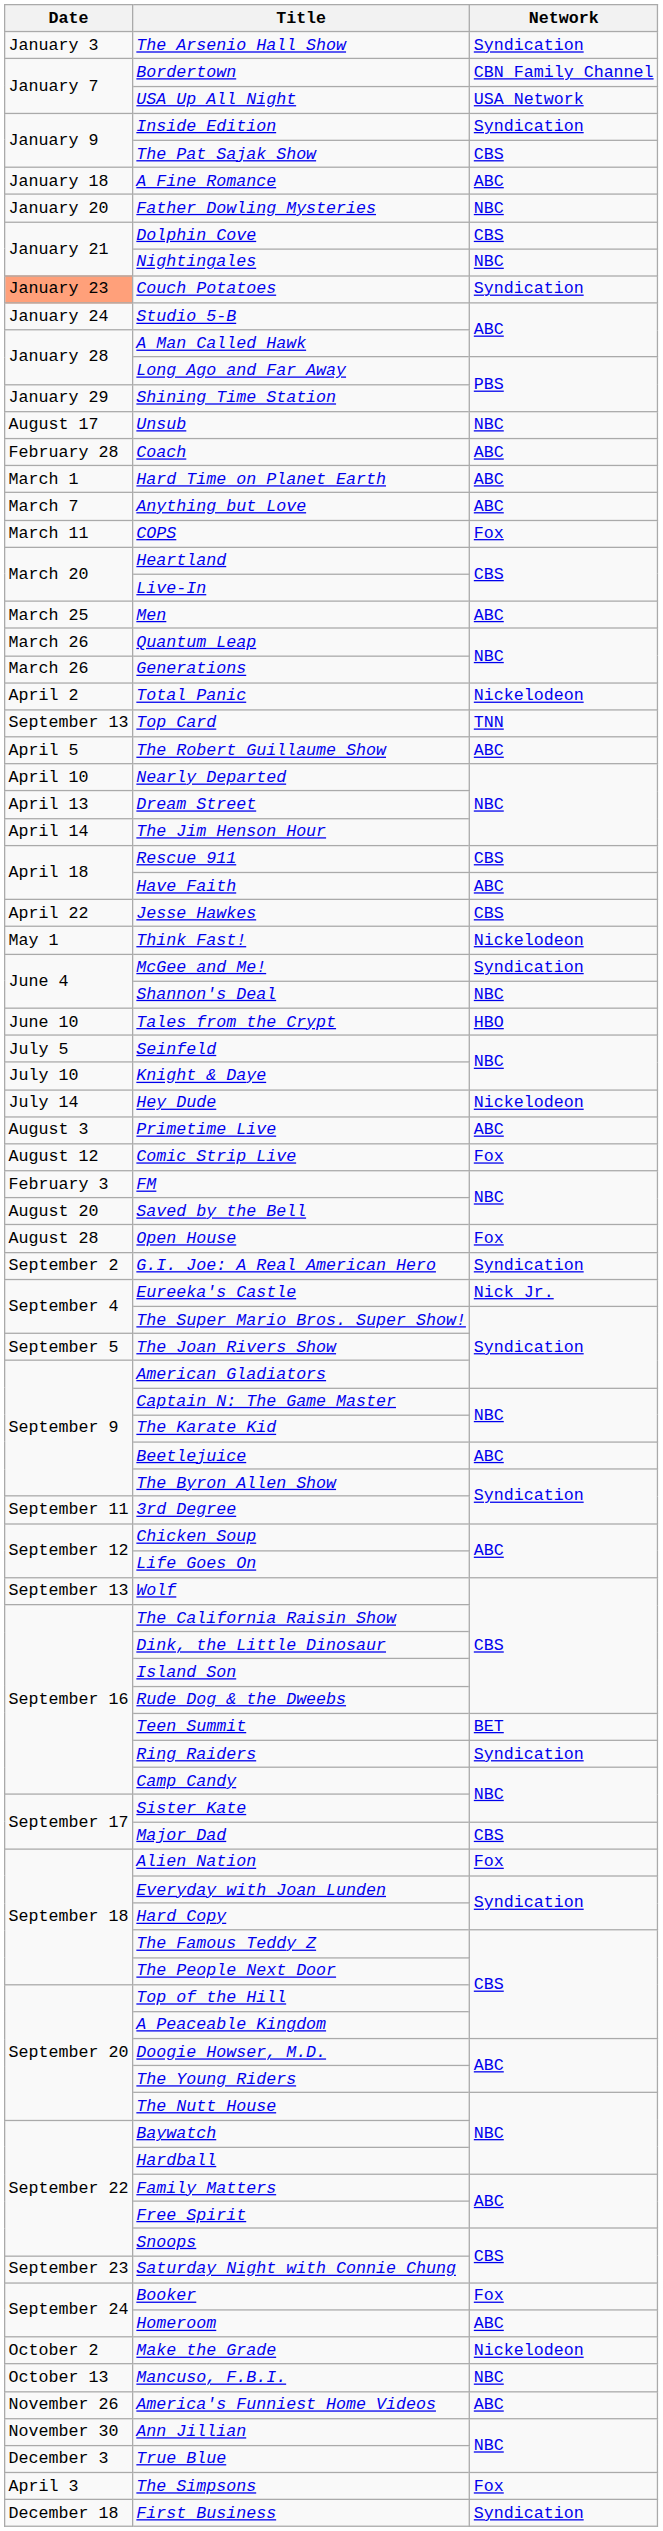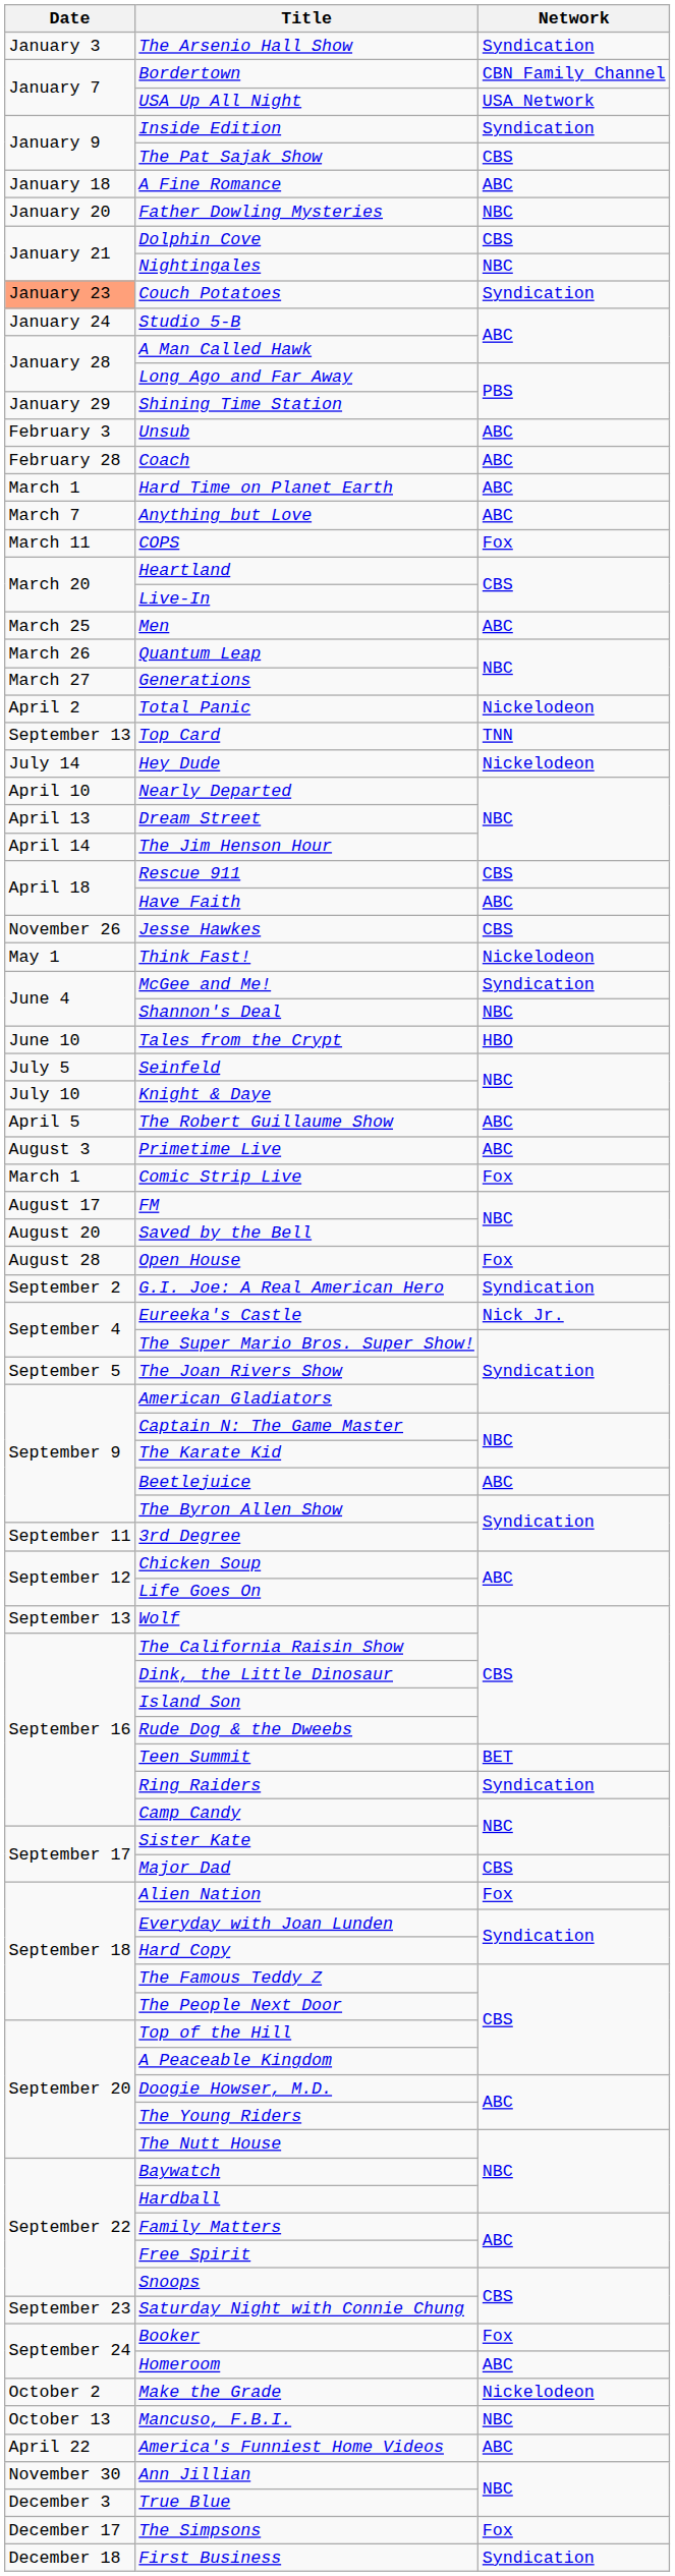Unsub | Date: August 17 -> February 3
Unsub | Network: NBC -> ABC
Generations | Date: March 26 -> March 27
rows swapped: The Robert Guillaume Show <-> Hey Dude
Jesse Hawkes | Date: April 22 -> November 26
Comic Strip Live | Date: August 12 -> March 1
FM | Date: February 3 -> August 17
America's Funniest Home Videos | Date: November 26 -> April 22
The Simpsons | Date: April 3 -> December 17
